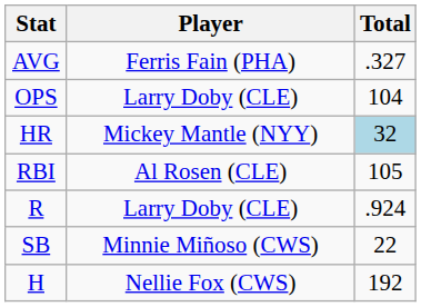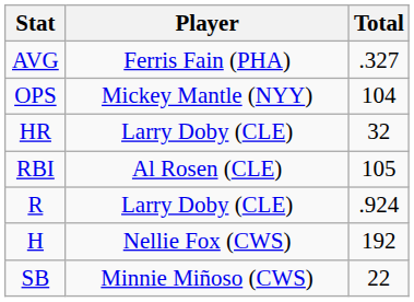OPS | Player: Larry Doby (CLE) -> Mickey Mantle (NYY)
HR | Player: Mickey Mantle (NYY) -> Larry Doby (CLE)
HR | Total: lightblue background -> no background
rows swapped: H <-> SB
